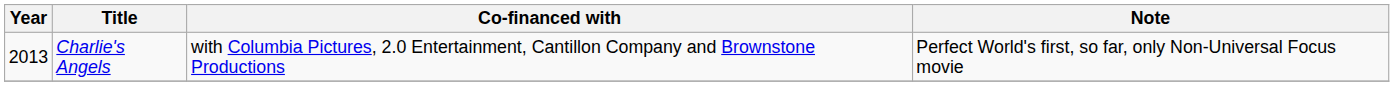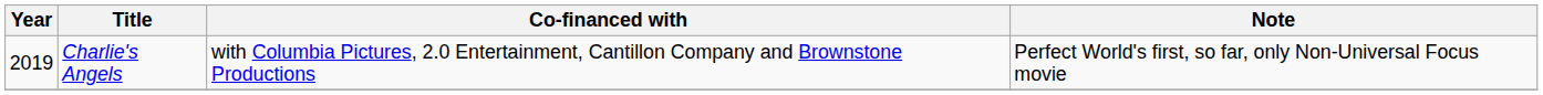Charlie's Angels | Year: 2013 -> 2019
